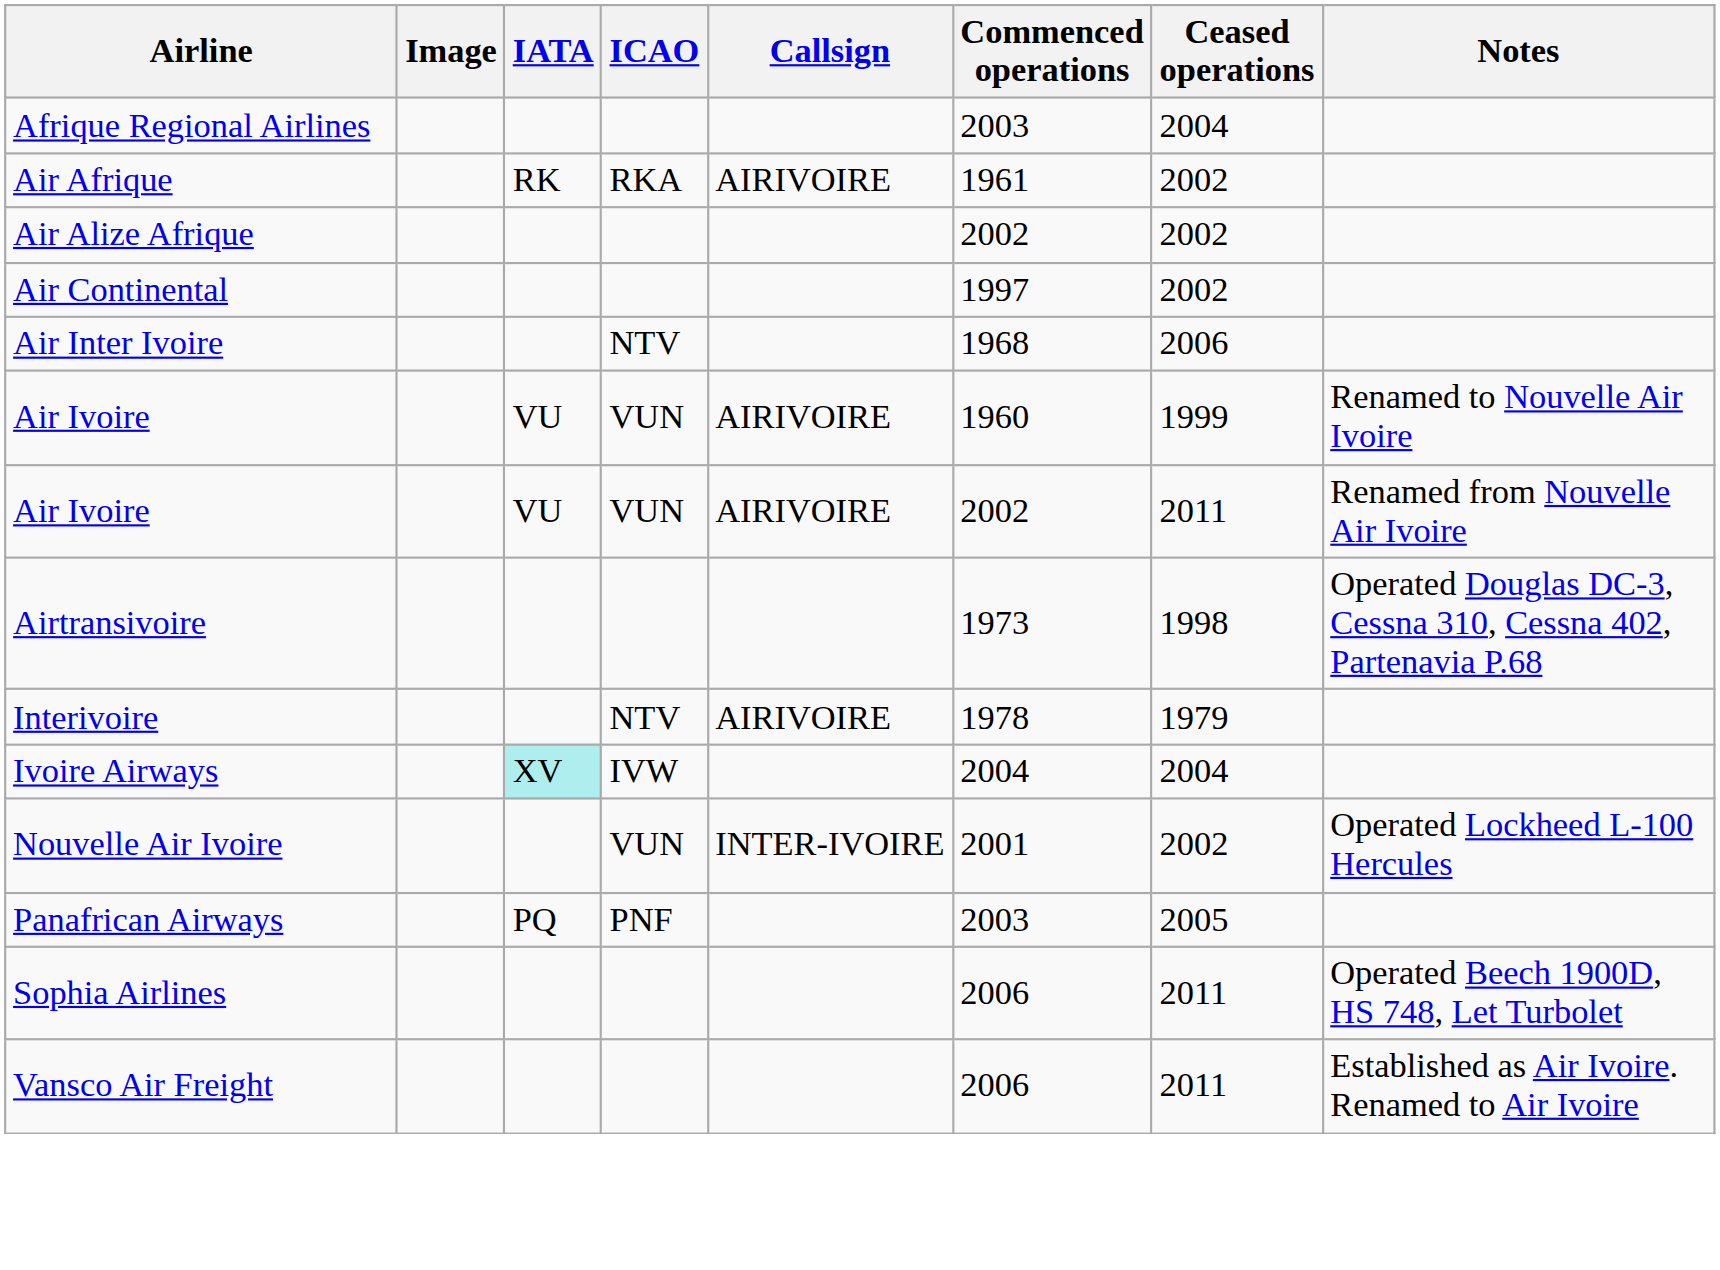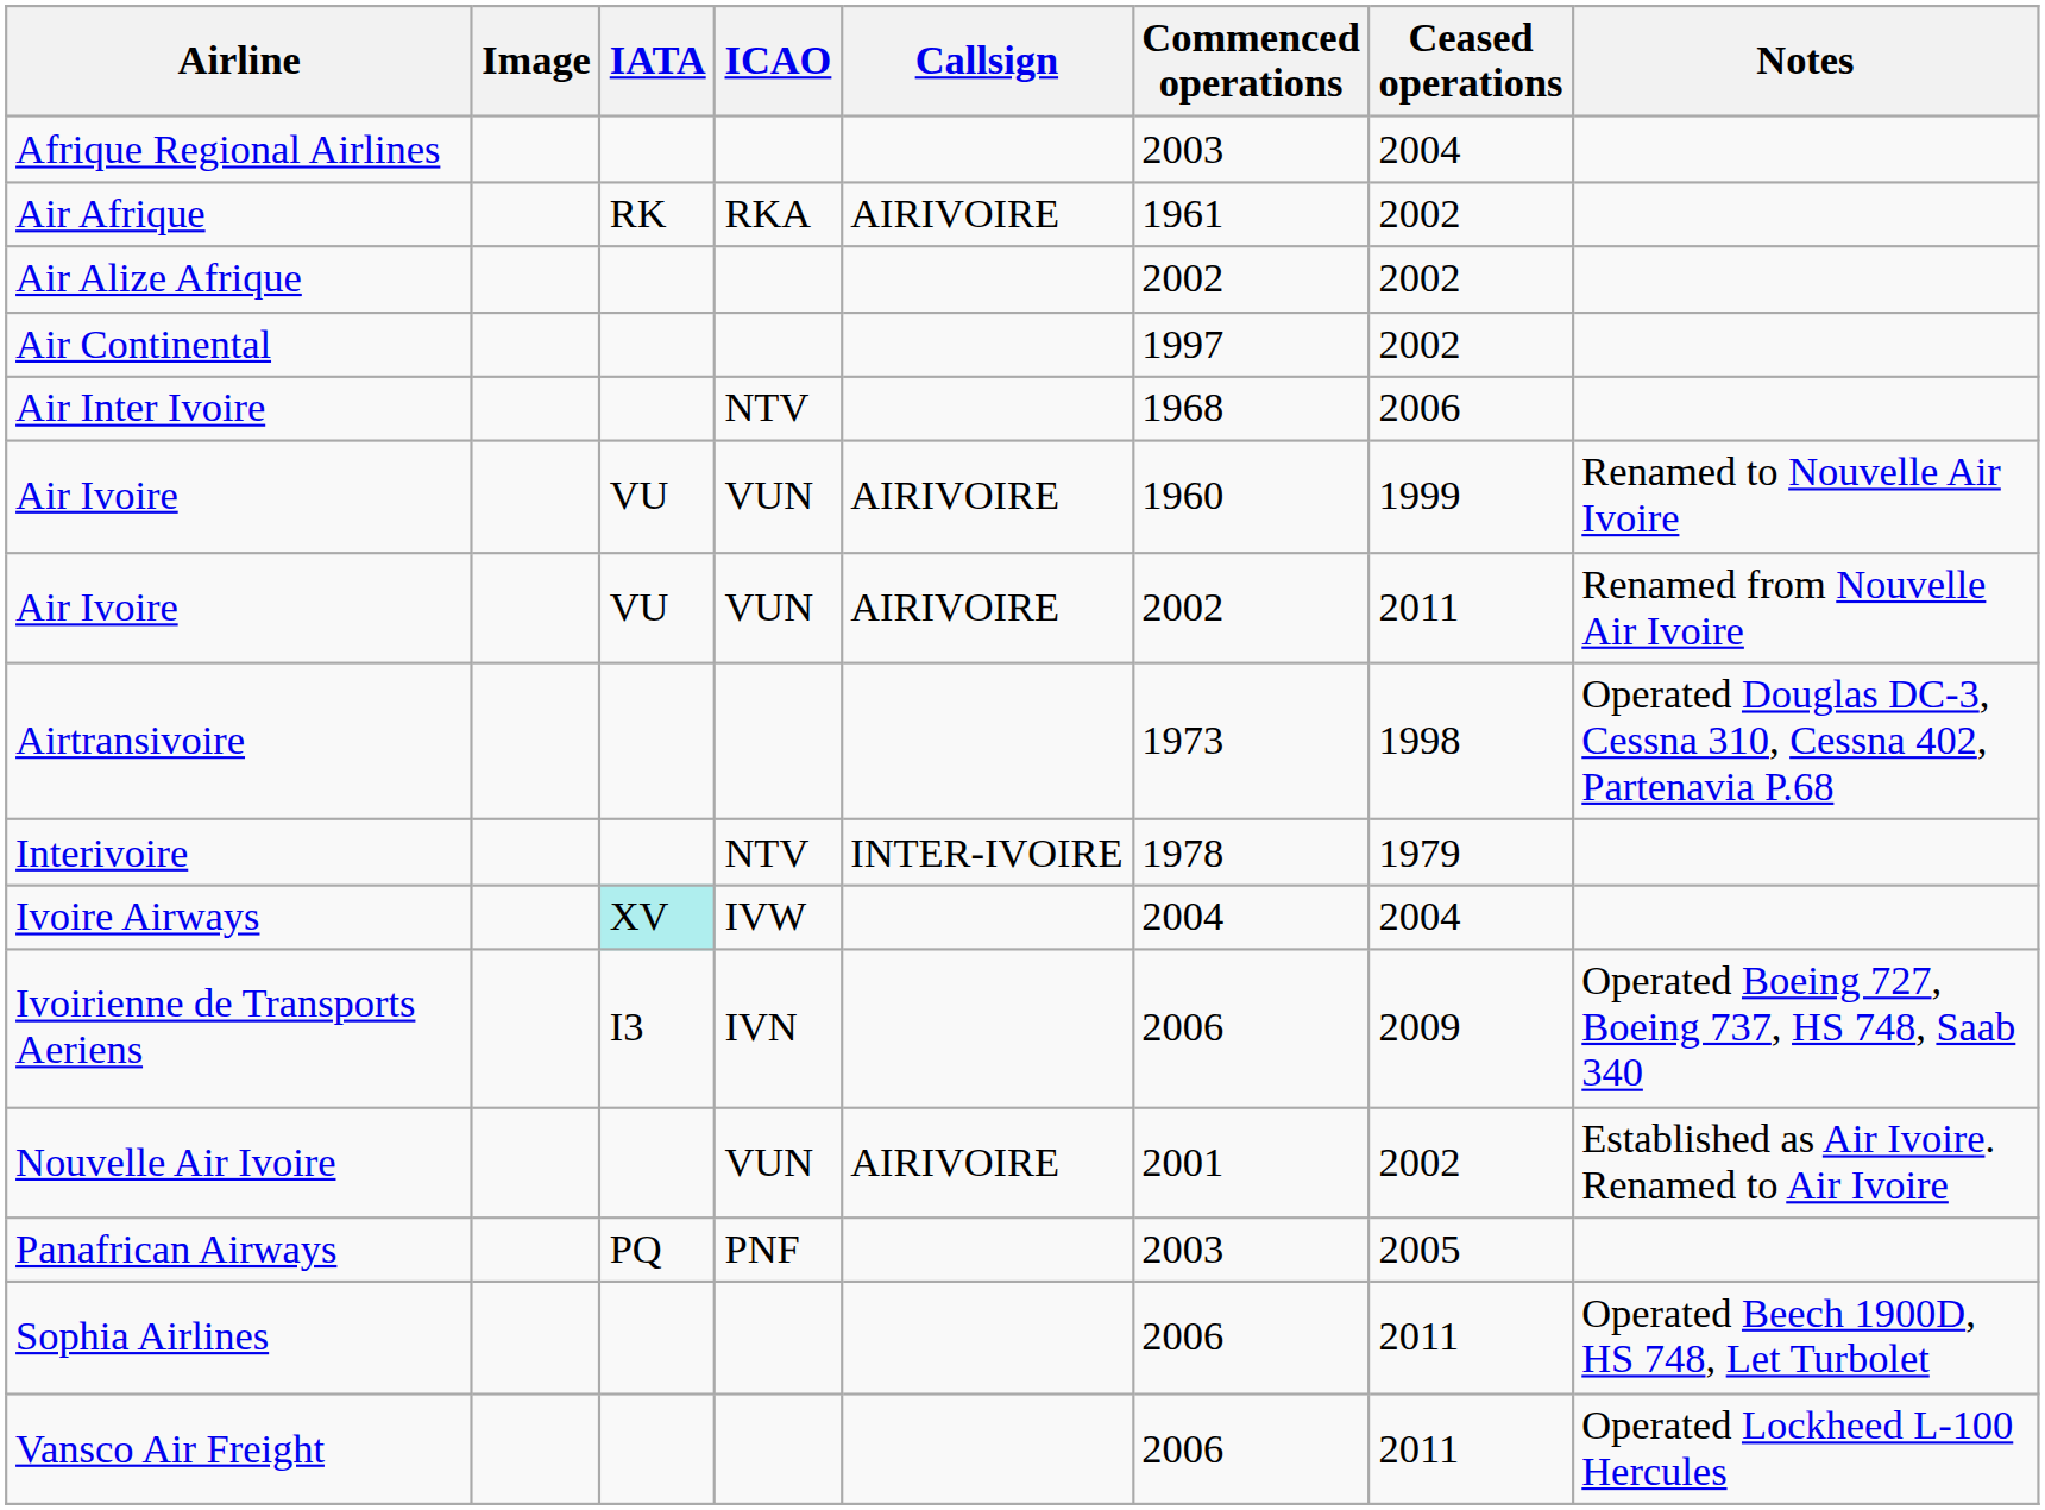Interivoire | Callsign: AIRIVOIRE -> INTER-IVOIRE
+ row: Ivoirienne de Transports Aeriens | I3 | IVN | 2006 | 2009 | Operated Boeing 727, Boeing 737, HS 748, Saab 340
Nouvelle Air Ivoire | Callsign: INTER-IVOIRE -> AIRIVOIRE
Nouvelle Air Ivoire | Notes: Operated Lockheed L-100 Hercules -> Established as Air Ivoire. Renamed to Air Ivoire
Vansco Air Freight | Notes: Established as Air Ivoire. Renamed to Air Ivoire -> Operated Lockheed L-100 Hercules
